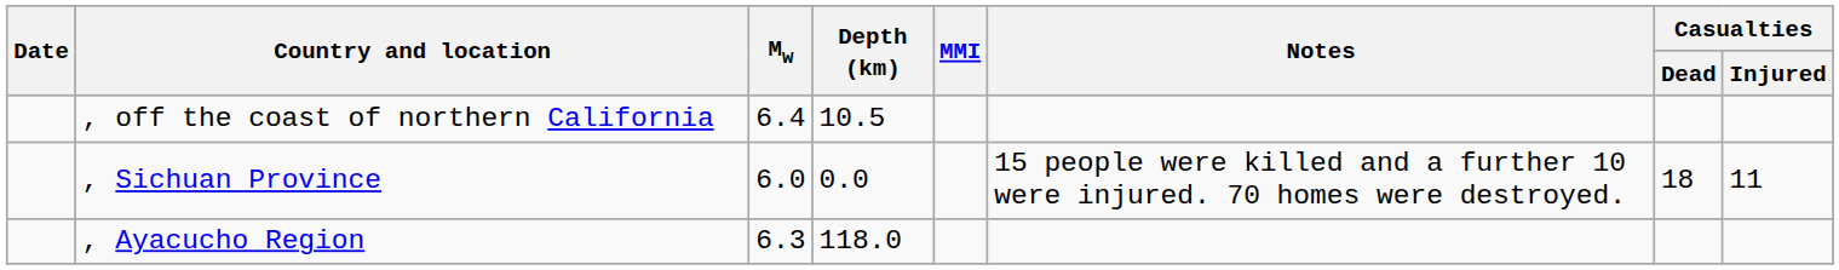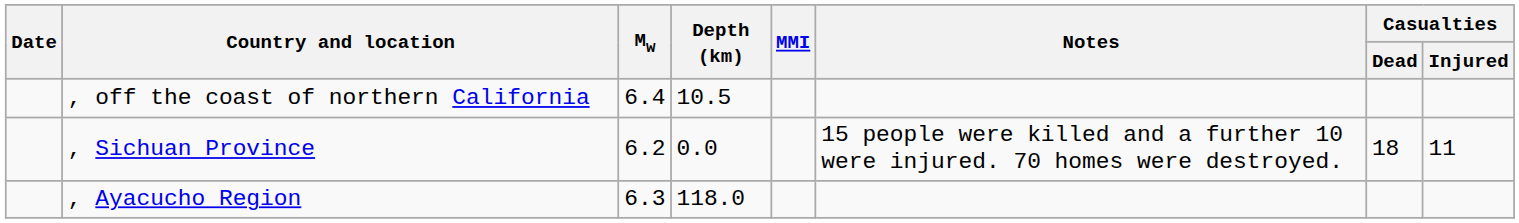, Sichuan Province | Mw: 6.0 -> 6.2
